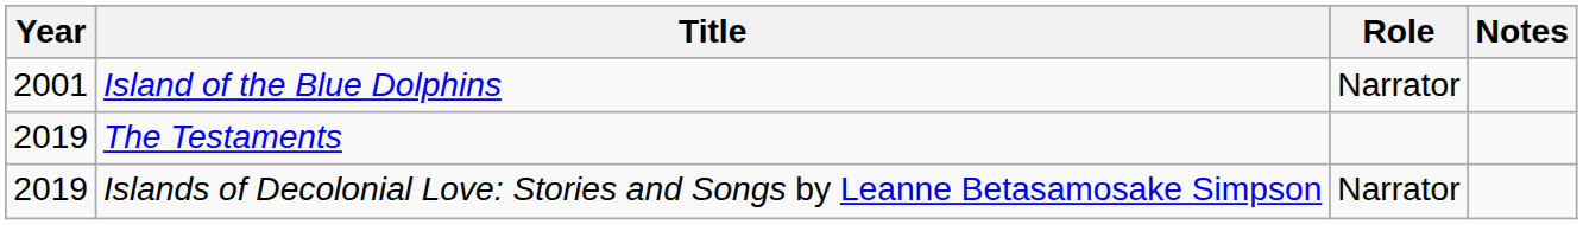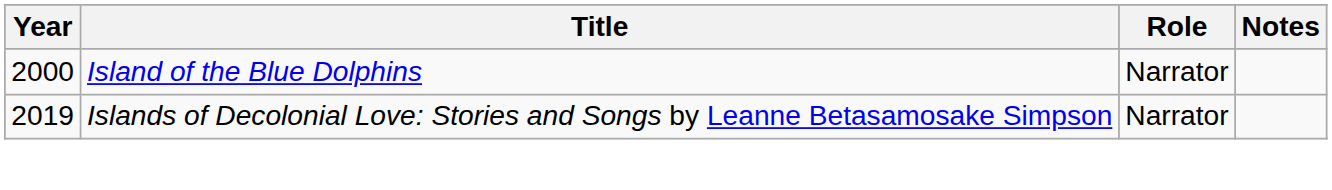Island of the Blue Dolphins | Year: 2001 -> 2000
- row: 2019 | The Testaments
